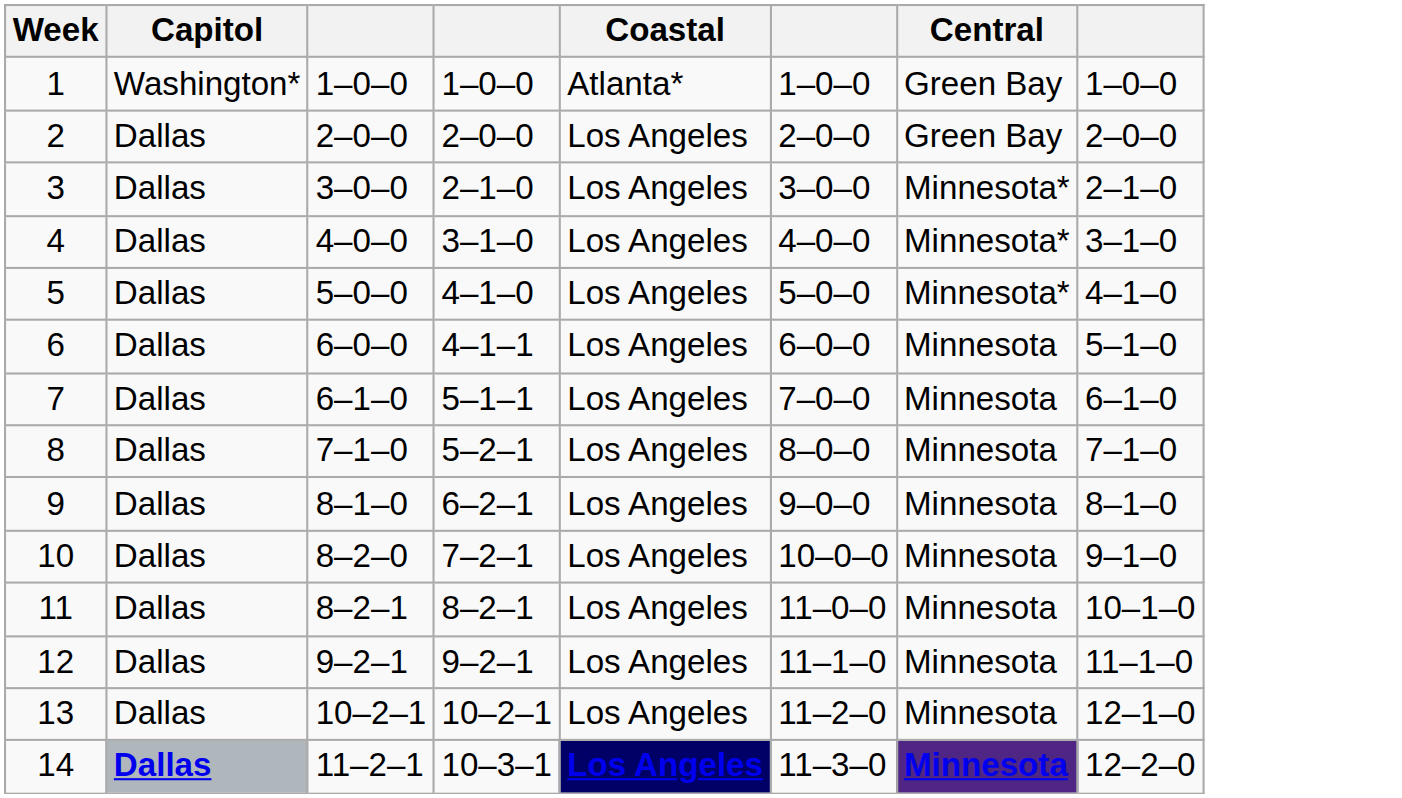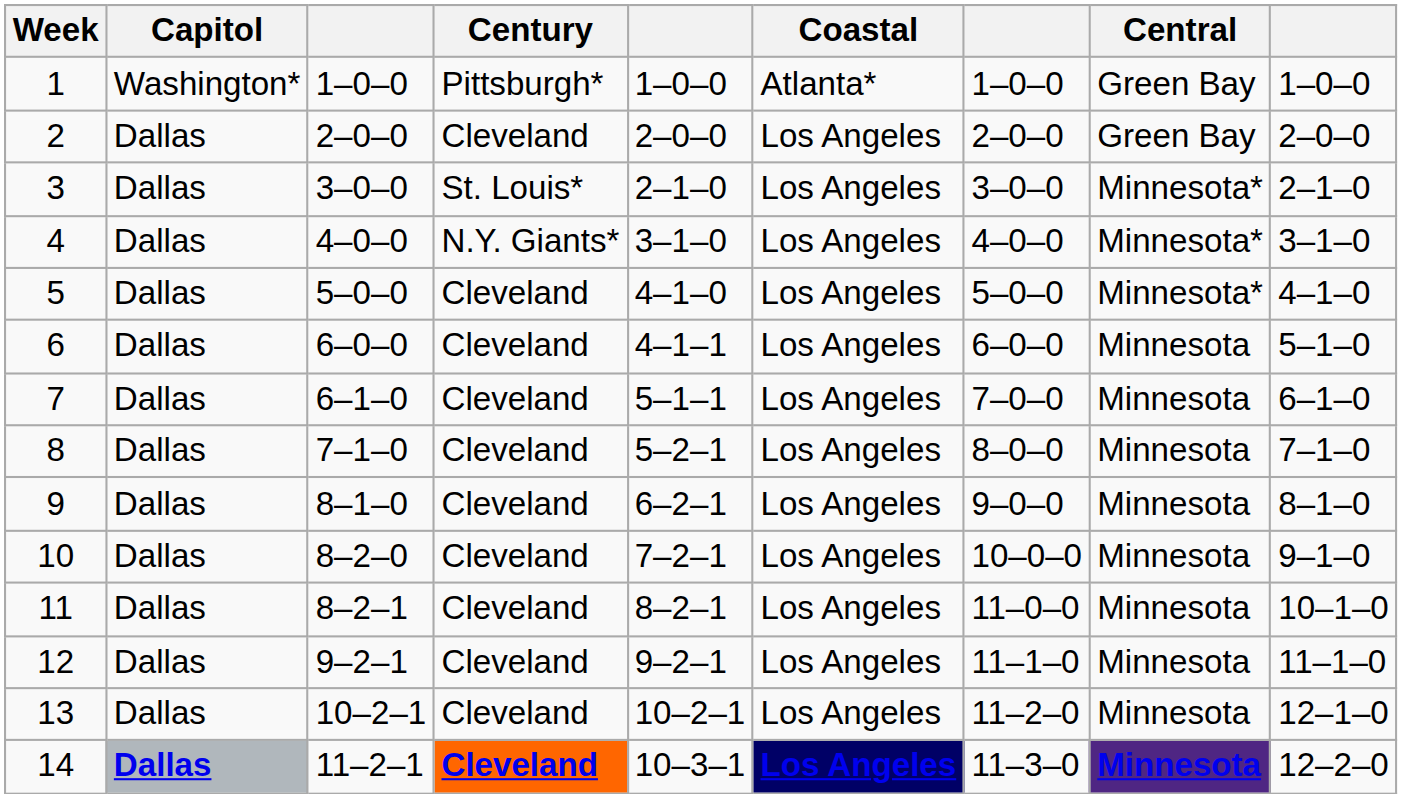+ column: Century | Pittsburgh* | Cleveland | St. Louis* | N.Y. Giants* | Cleveland | Cleveland | Cleveland | Cleveland | Cleveland | Cleveland | Cleveland | Cleveland | Cleveland | Cleveland
